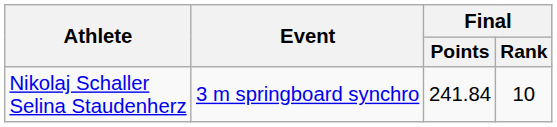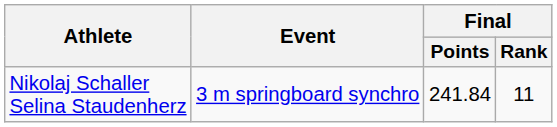Nikolaj Schaller Selina Staudenherz | Final / Rank: 10 -> 11
